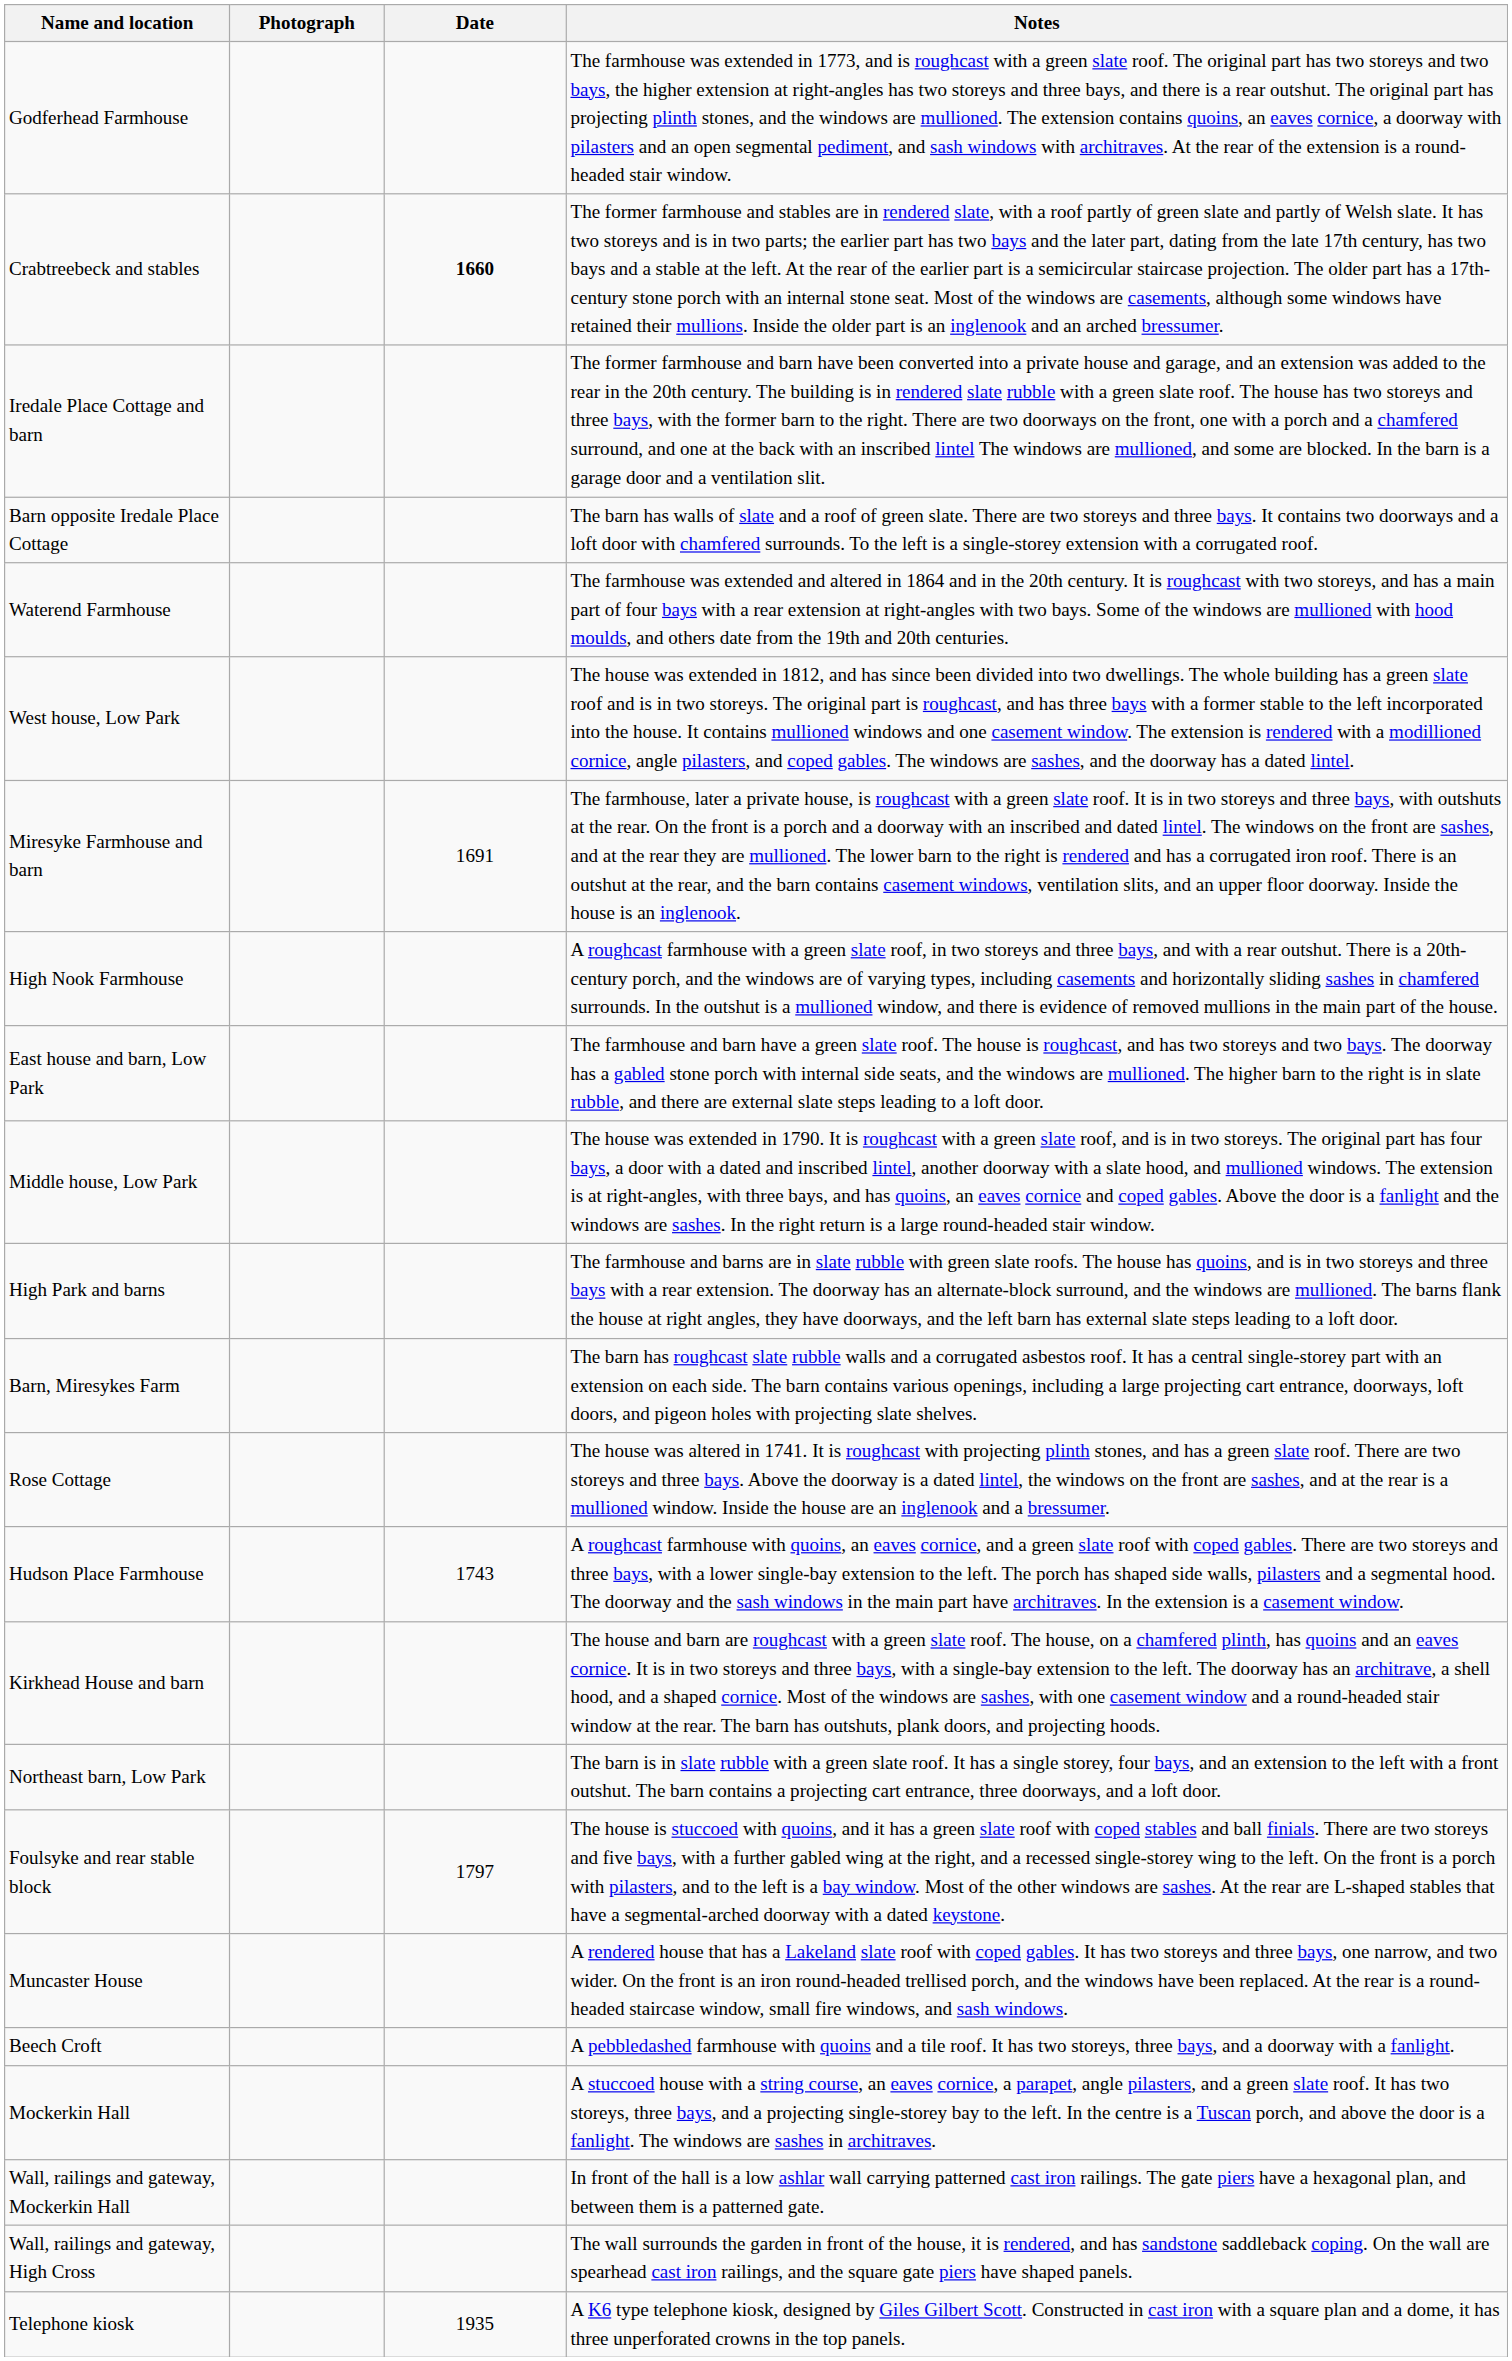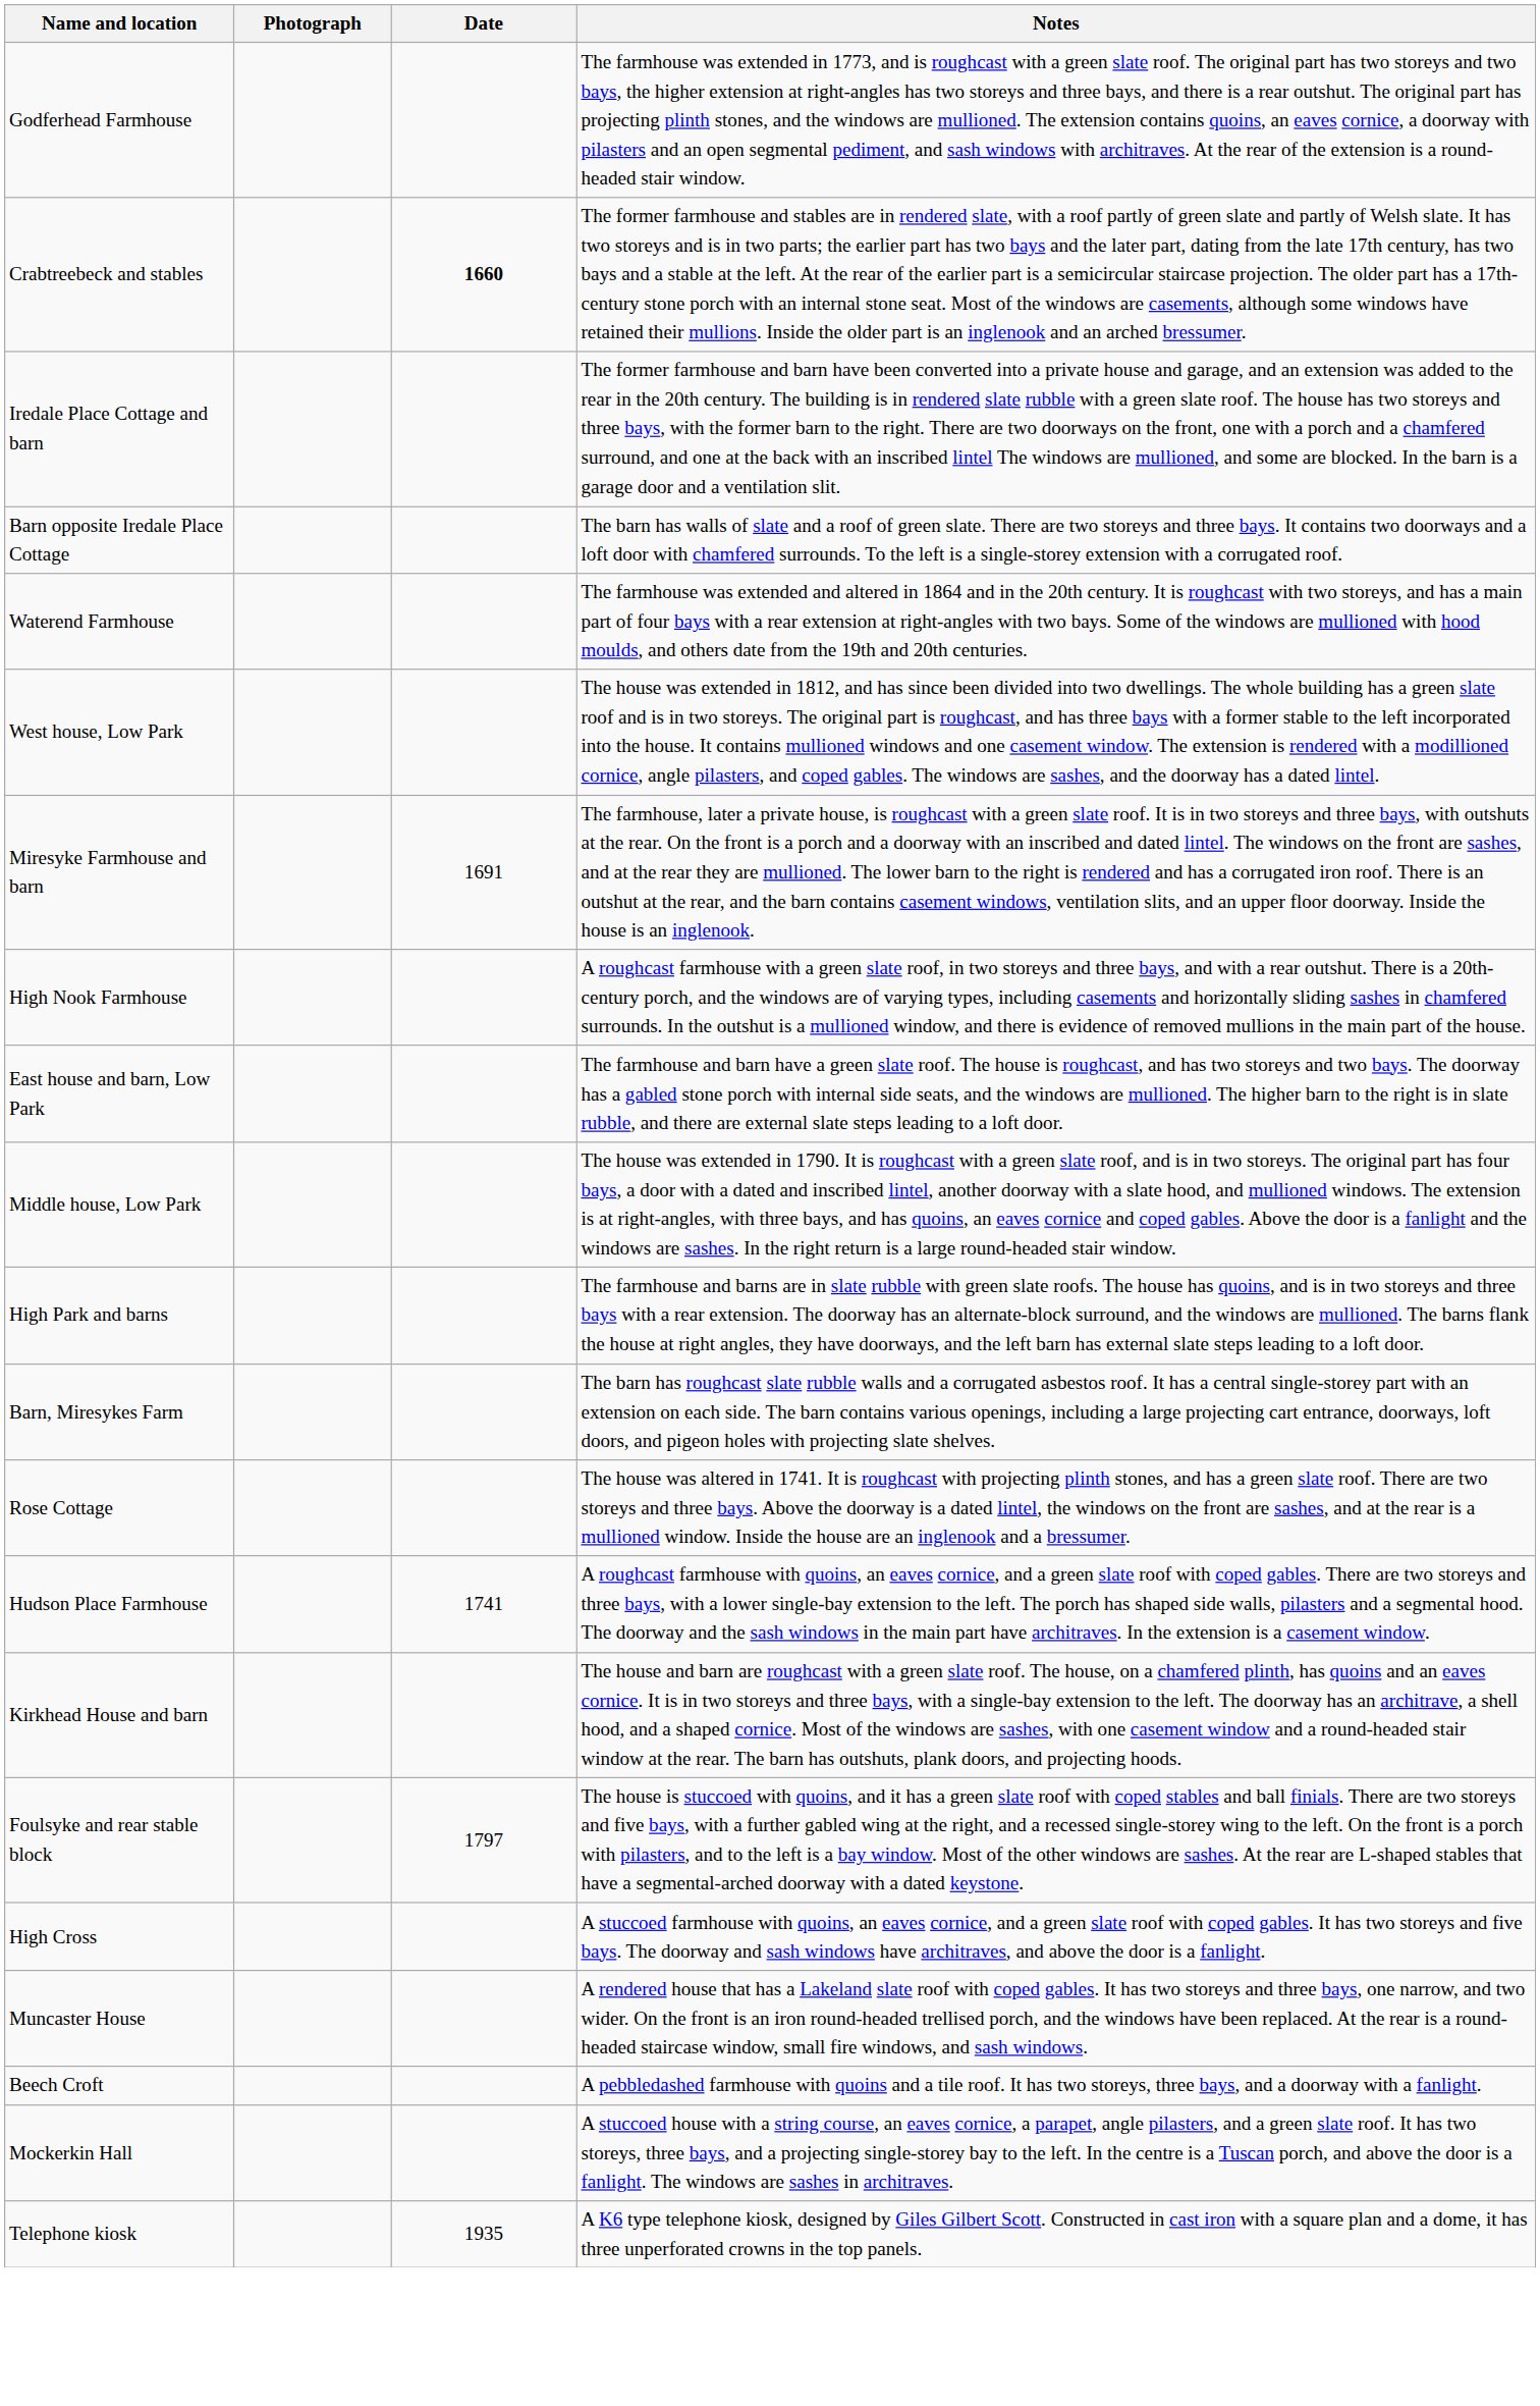Hudson Place Farmhouse | Date: 1743 -> 1741
- row: Northeast barn, Low Park | The barn is in slate rubble with a green slate roof. It has a single storey, four bays, and an extension to the left with a front outshut. The barn contains a projecting cart entrance, three doorways, and a loft door.
+ row: High Cross | A stuccoed farmhouse with quoins, an eaves cornice, and a green slate roof with coped gables. It has two storeys and five bays. The doorway and sash windows have architraves, and above the door is a fanlight.
- row: Wall, railings and gateway, Mockerkin Hall | In front of the hall is a low ashlar wall carrying patterned cast iron railings. The gate piers have a hexagonal plan, and between them is a patterned gate.
- row: Wall, railings and gateway, High Cross | The wall surrounds the garden in front of the house, it is rendered, and has sandstone saddleback coping. On the wall are spearhead cast iron railings, and the square gate piers have shaped panels.
